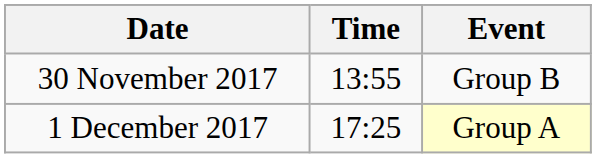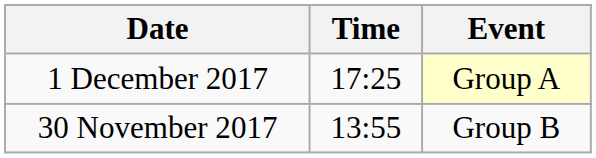rows swapped: 30 November 2017 <-> 1 December 2017
